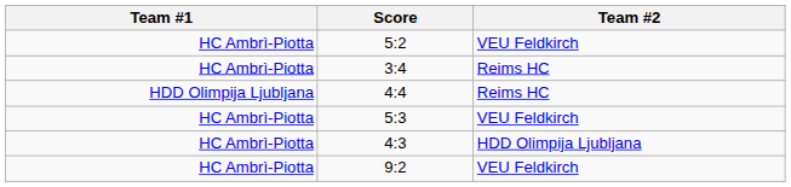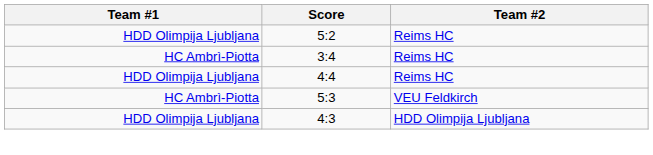5:2 | Team #1: HC Ambrì-Piotta -> HDD Olimpija Ljubljana
5:2 | Team #2: VEU Feldkirch -> Reims HC
4:3 | Team #1: HC Ambrì-Piotta -> HDD Olimpija Ljubljana
- row: HC Ambrì-Piotta | 9:2 | VEU Feldkirch
